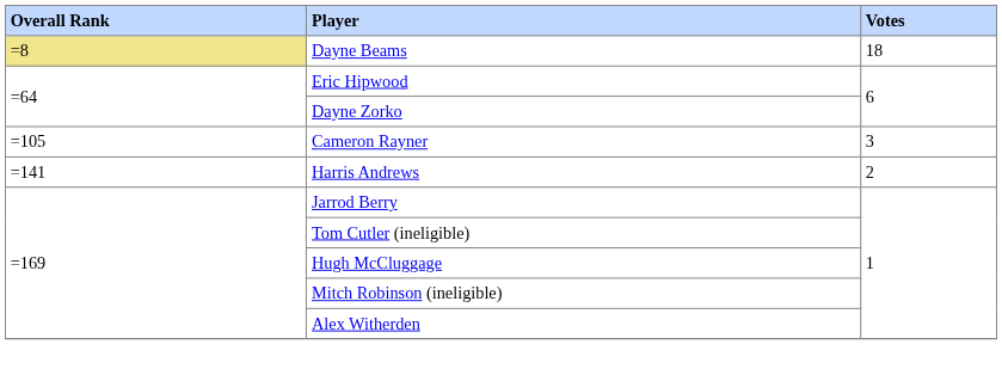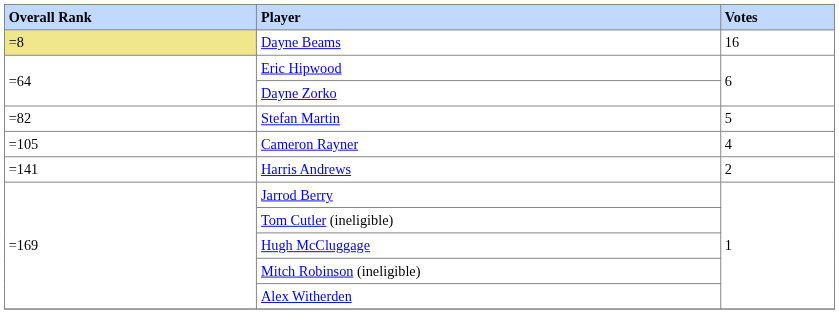Dayne Beams | Votes: 18 -> 16
+ row: =82 | Stefan Martin | 5
Cameron Rayner | Votes: 3 -> 4
